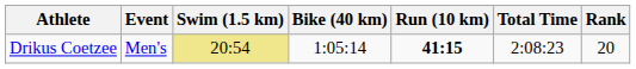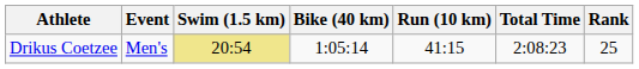Drikus Coetzee | Run (10 km): bold -> normal
Drikus Coetzee | Rank: 20 -> 25
